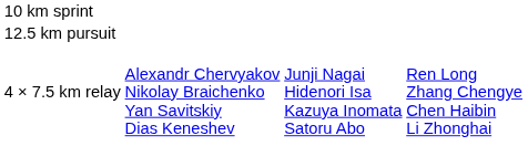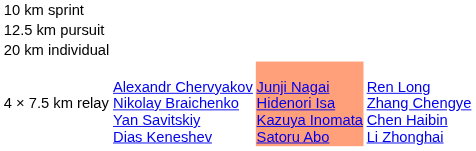+ row: 20 km individual
4 × 7.5 km relay | column 3: no background -> lightsalmon background
